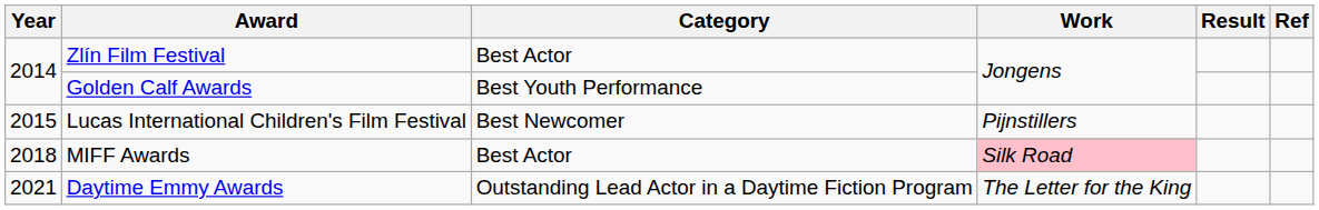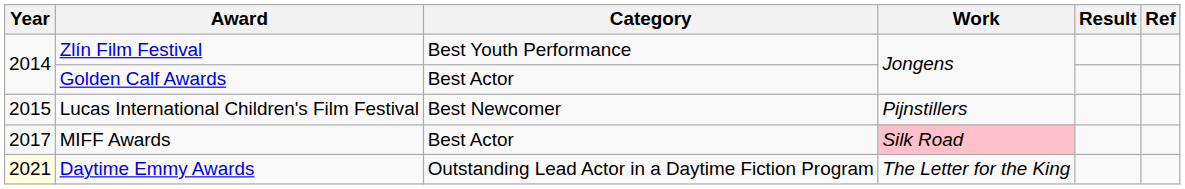Zlín Film Festival | Category: Best Actor -> Best Youth Performance
Golden Calf Awards | Category: Best Youth Performance -> Best Actor
MIFF Awards | Year: 2018 -> 2017
Daytime Emmy Awards | Year: no background -> lightyellow background
